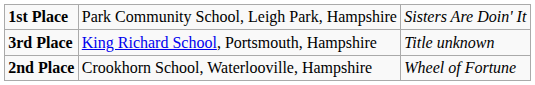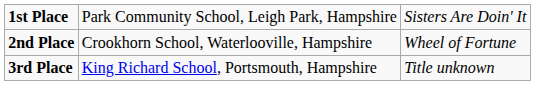rows swapped: 2nd Place <-> 3rd Place
